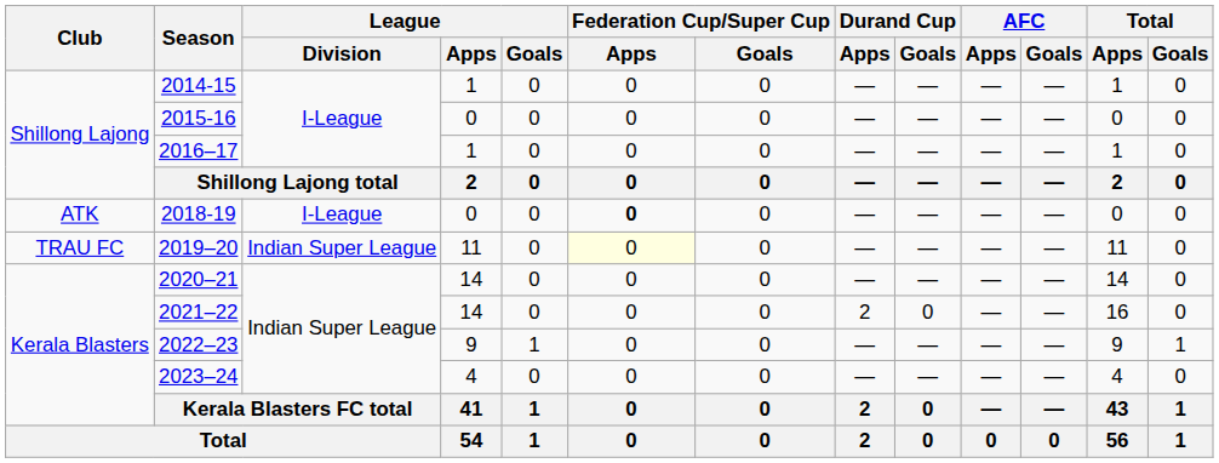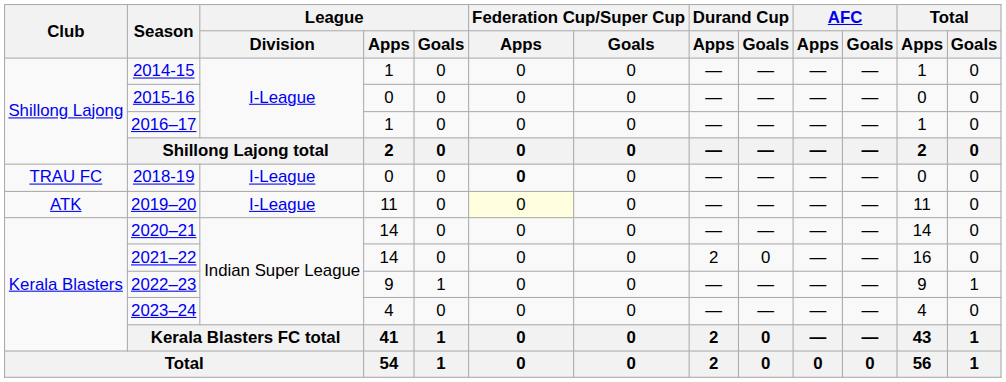2018-19 | Club: ATK -> TRAU FC
2019–20 | Club: TRAU FC -> ATK
2019–20 | League / Division: Indian Super League -> I-League
